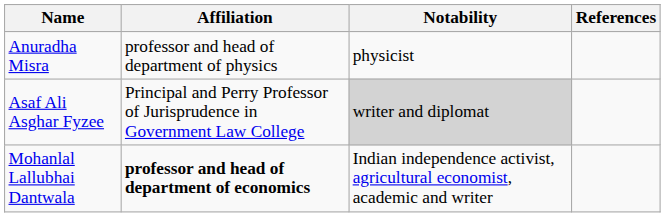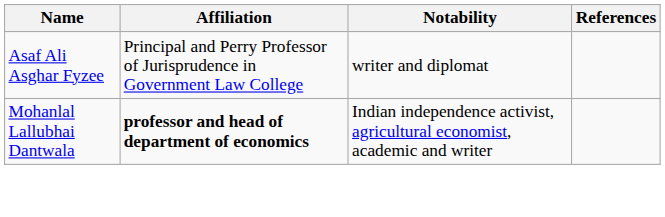- row: Anuradha Misra | professor and head of department of physics | physicist
Asaf Ali Asghar Fyzee | Notability: lightgrey background -> no background
